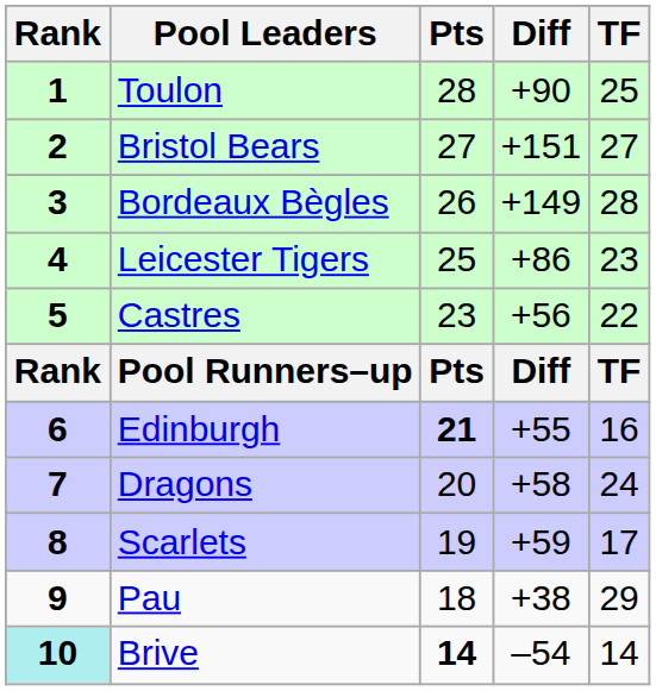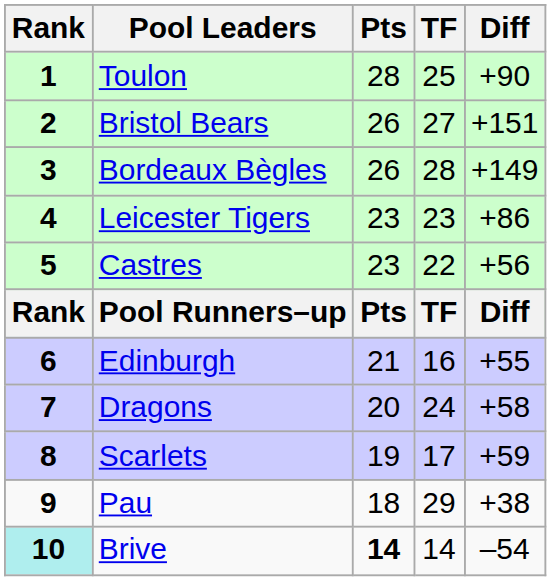columns swapped: Diff <-> TF
Bristol Bears | Pts: 27 -> 26
Leicester Tigers | Pts: 25 -> 23
Edinburgh | Pts: bold -> normal
